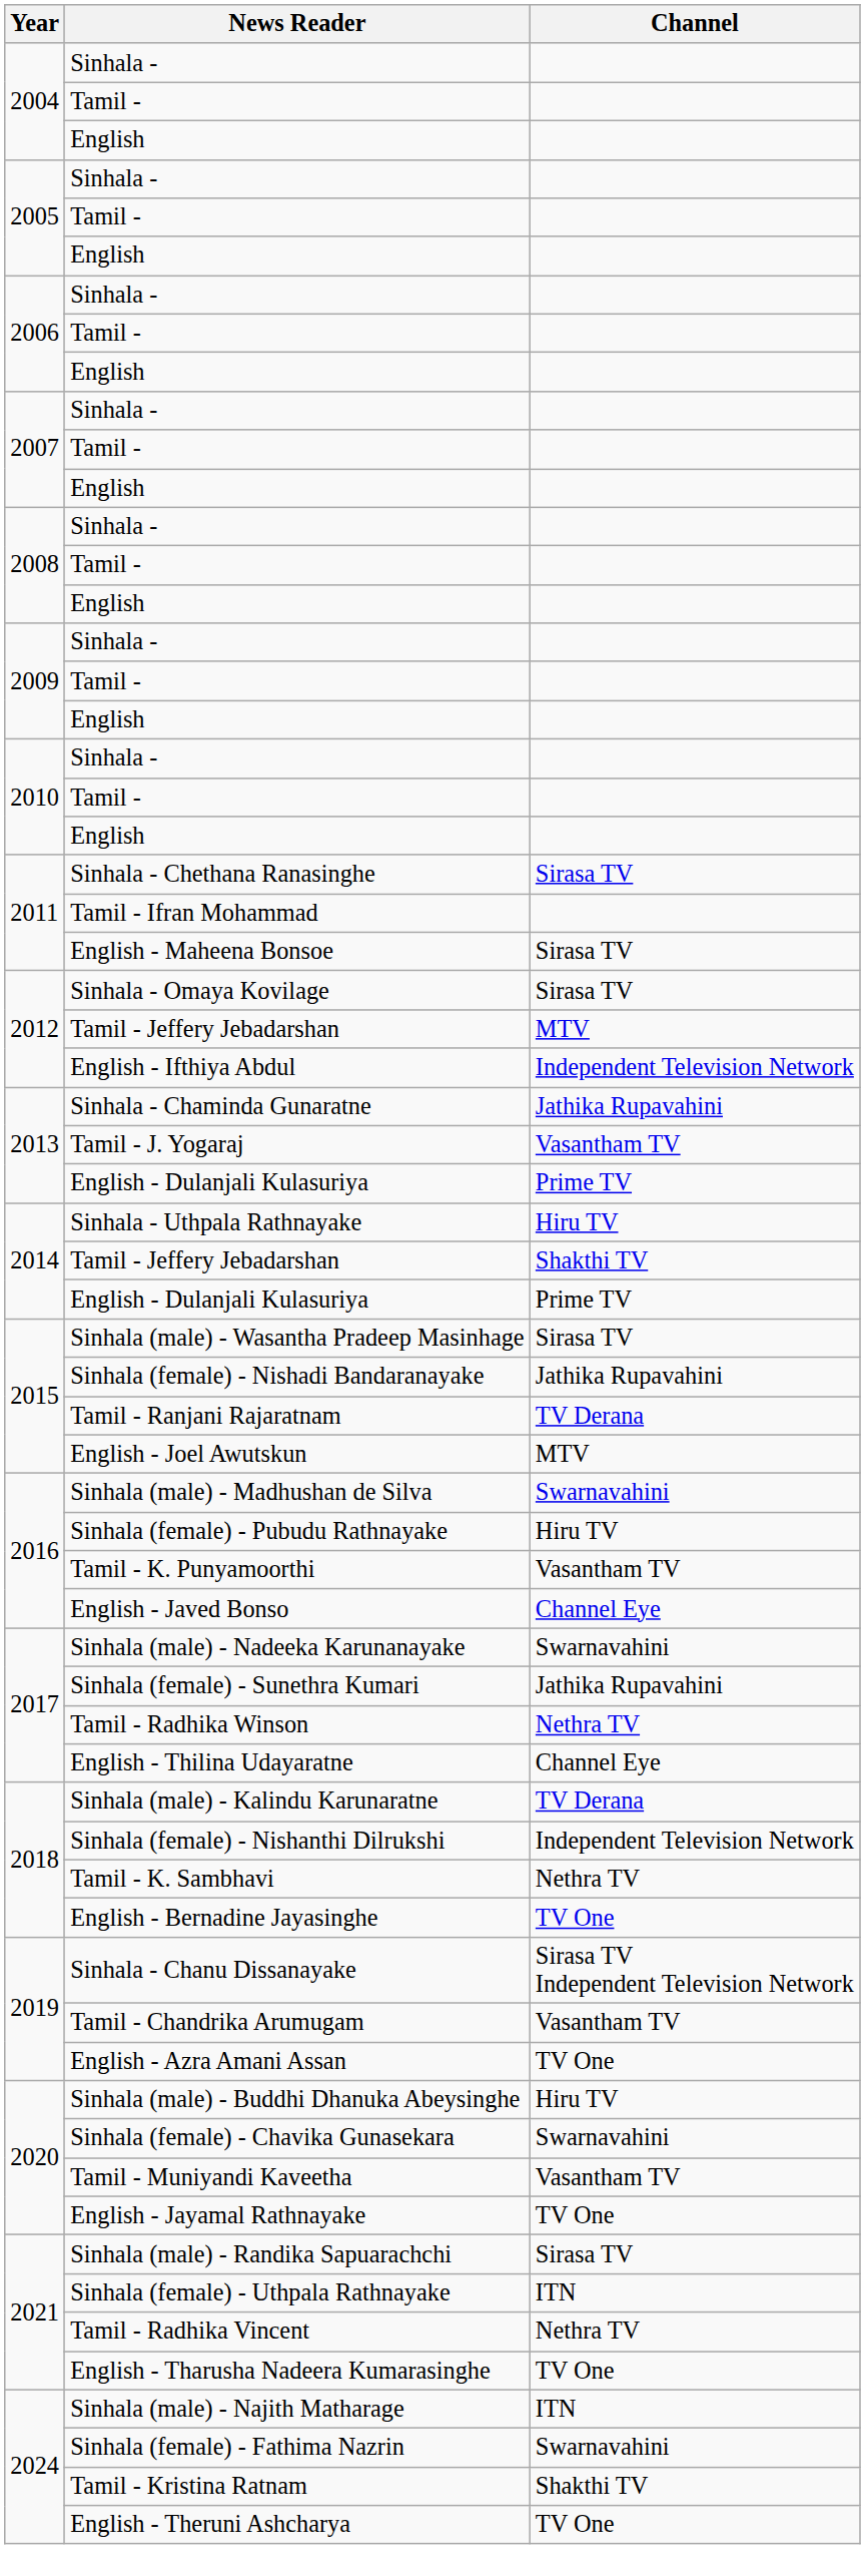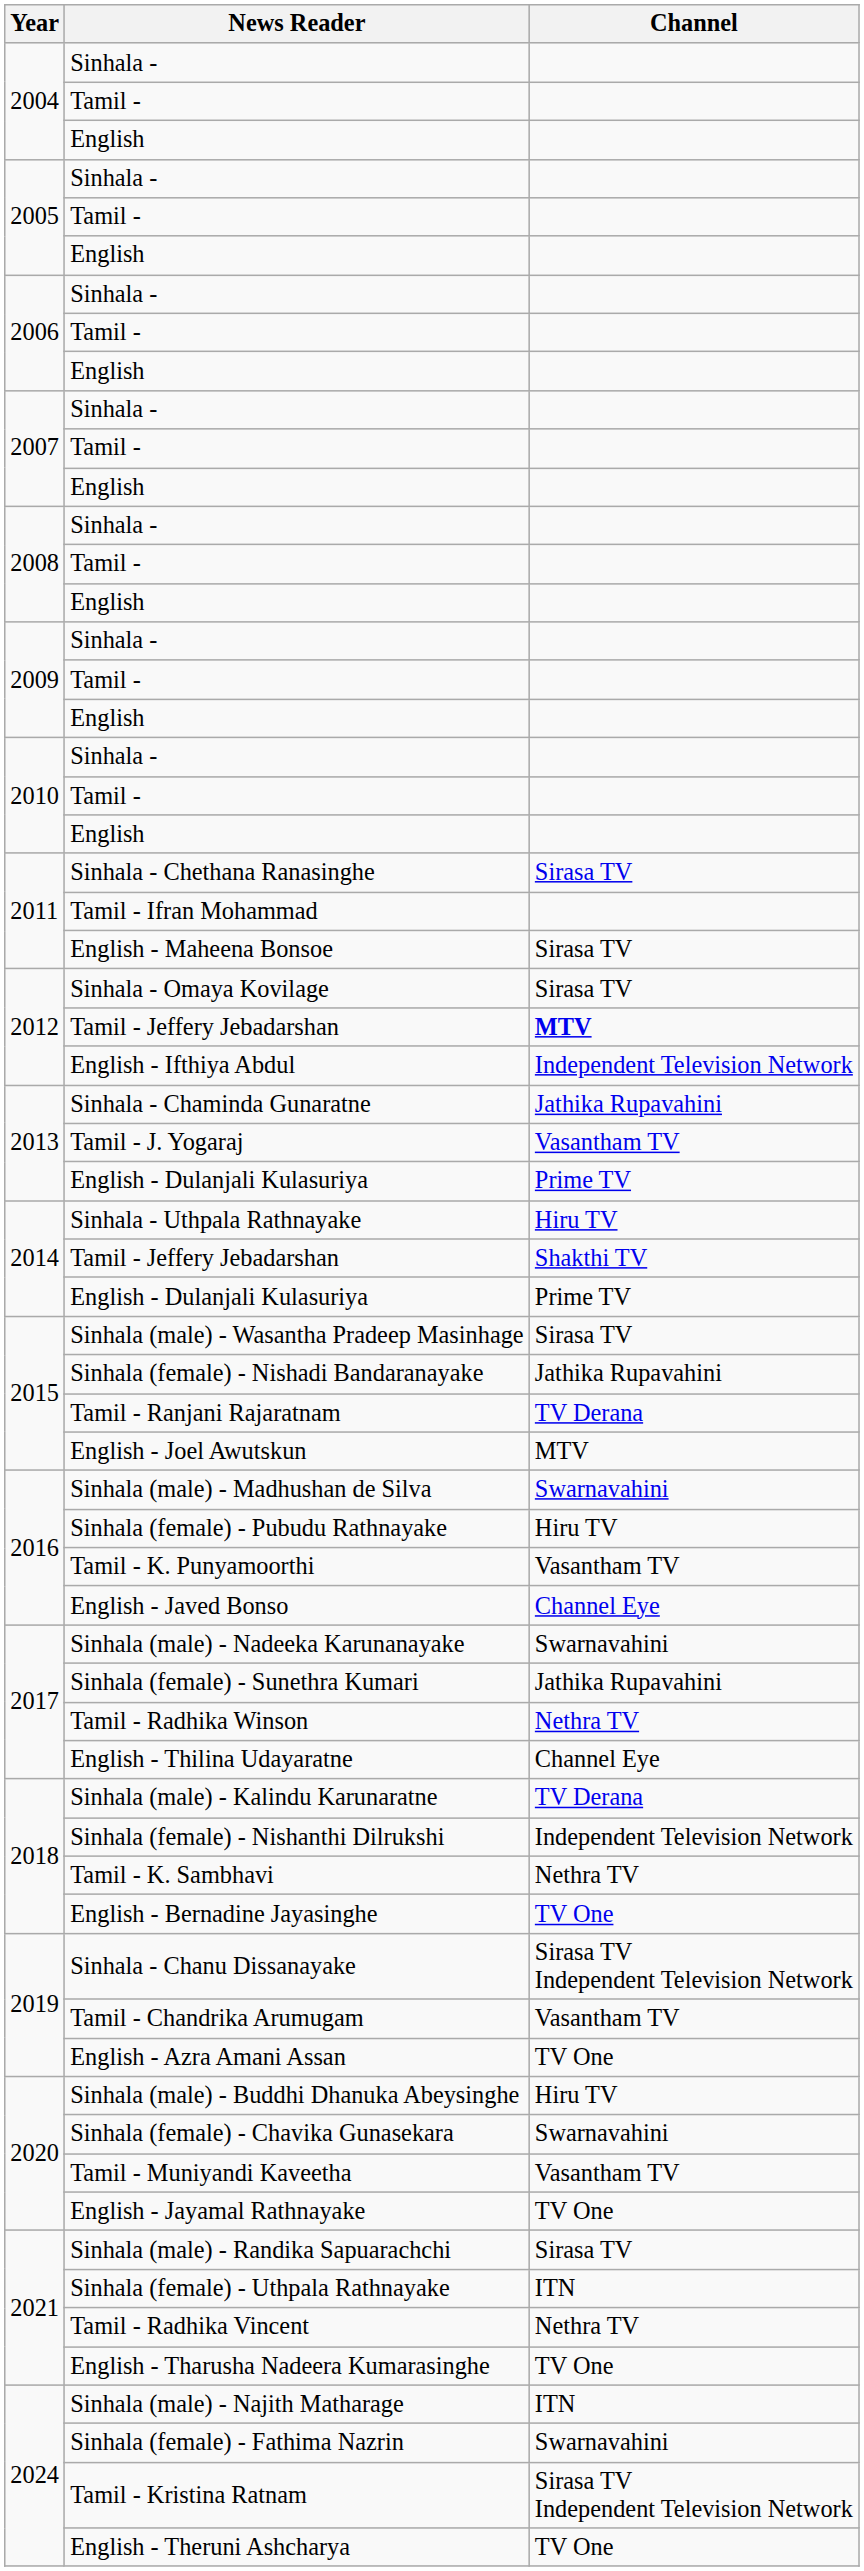2012 / Tamil - Jeffery Jebadarshan | Channel: normal -> bold
Tamil - Kristina Ratnam | Channel: Shakthi TV -> Sirasa TV Independent Television Network
